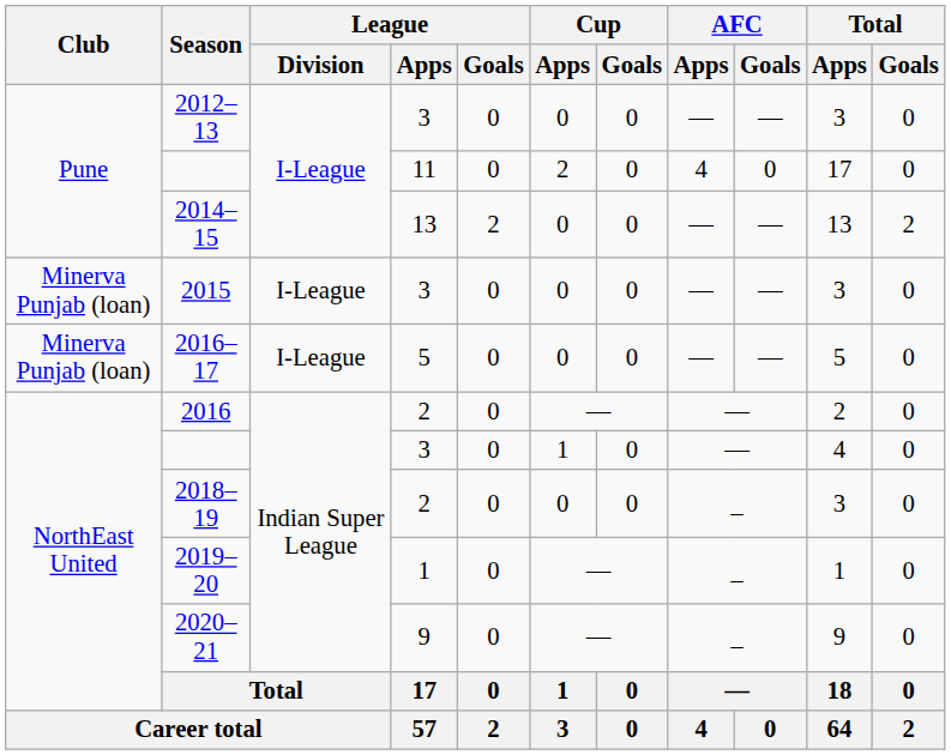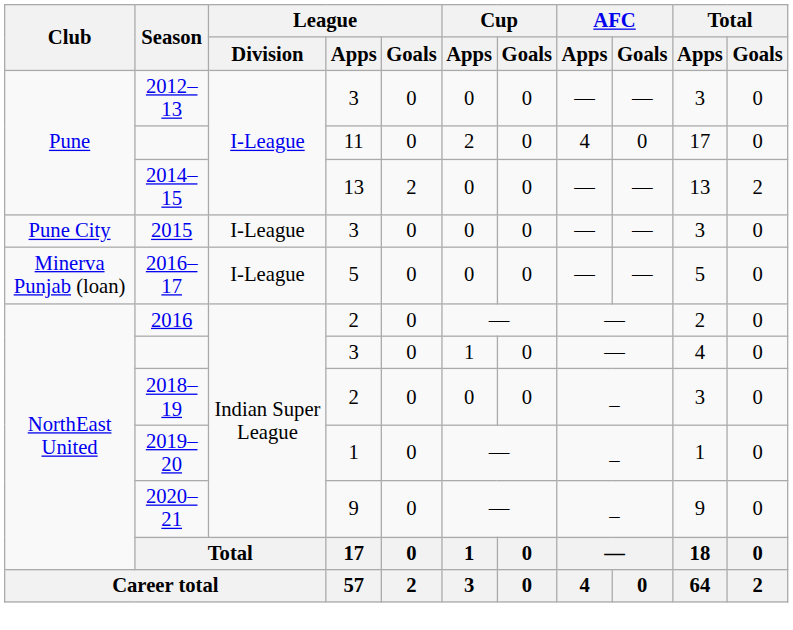2015 | Club: Minerva Punjab (loan) -> Pune City
